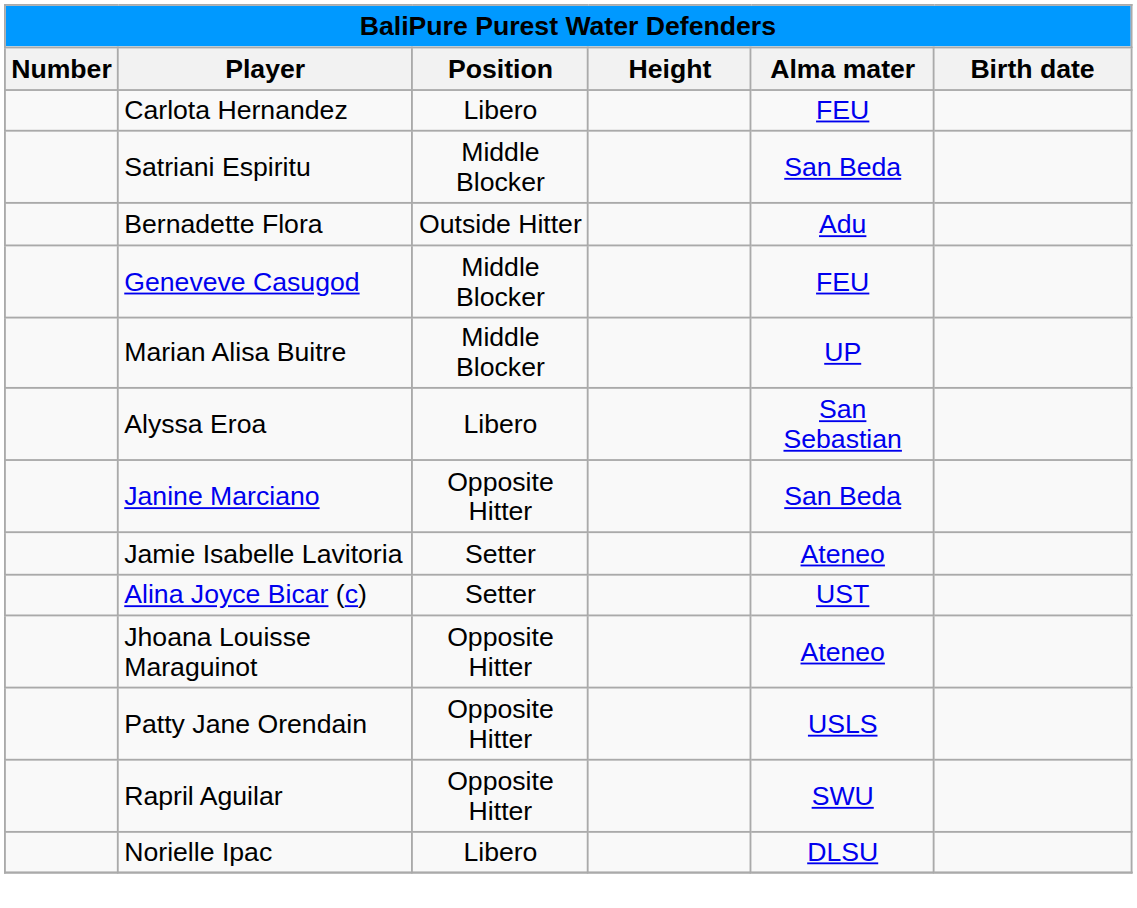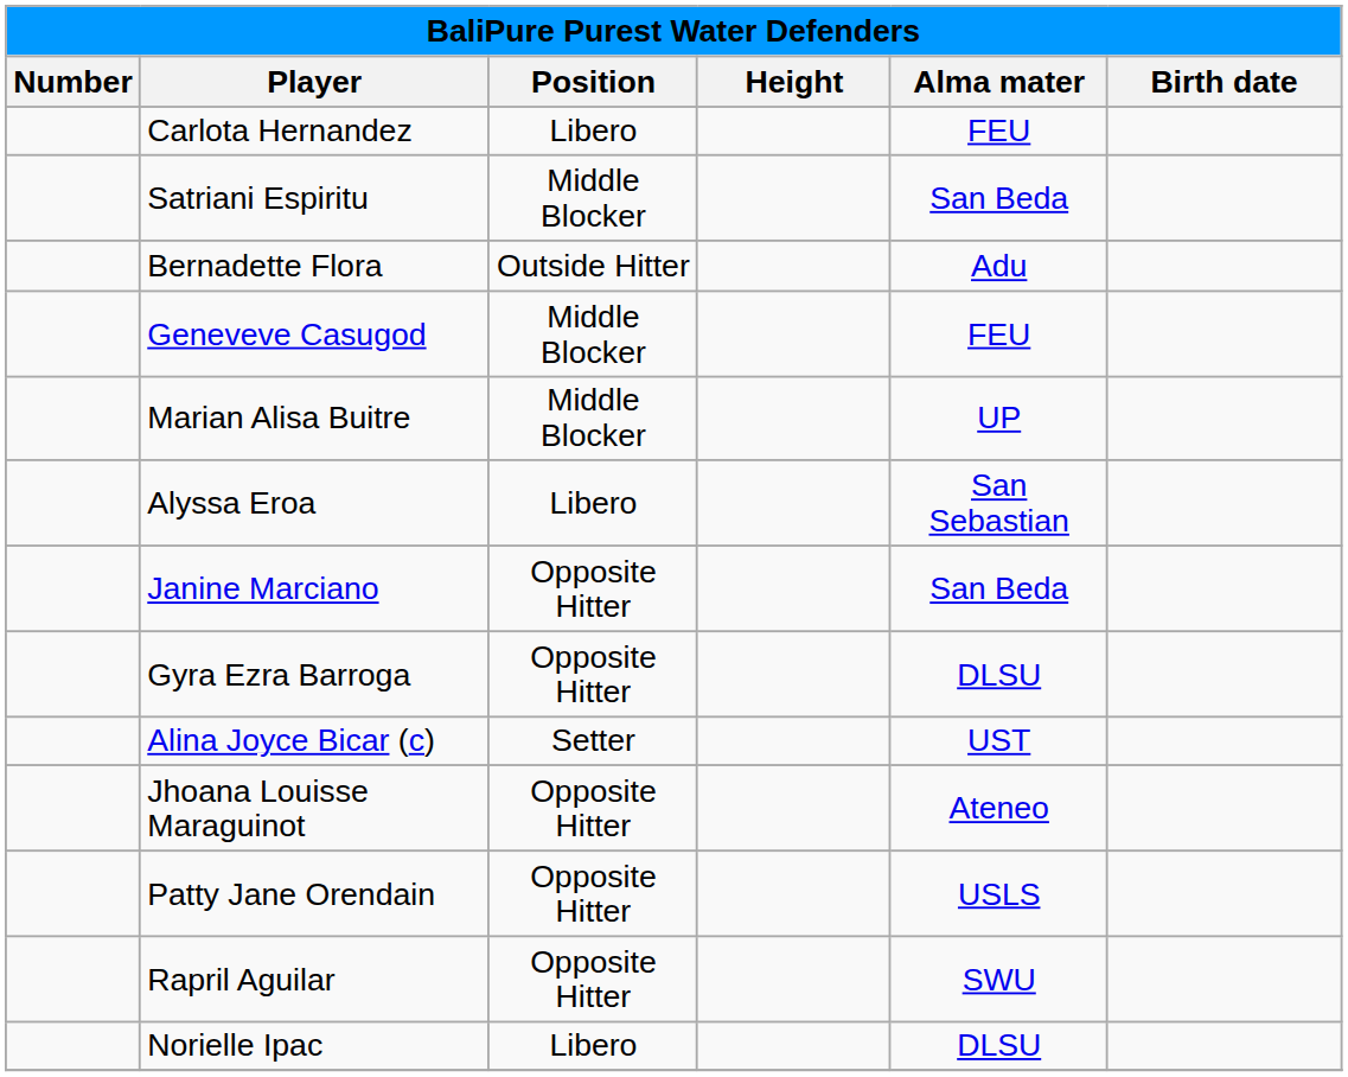+ row: Gyra Ezra Barroga | Opposite Hitter | DLSU
- row: Jamie Isabelle Lavitoria | Setter | Ateneo
